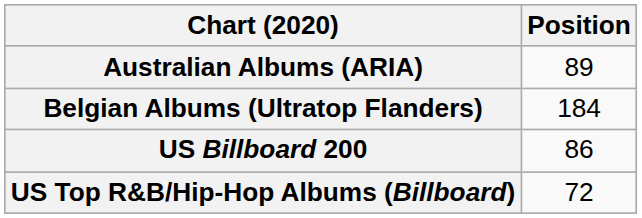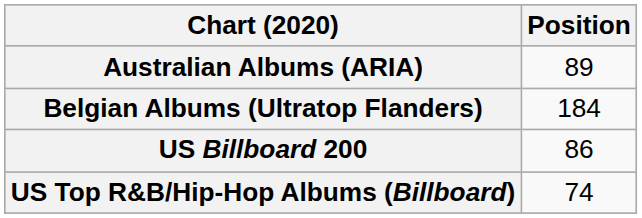US Top R&B/Hip-Hop Albums (Billboard) | Position: 72 -> 74
